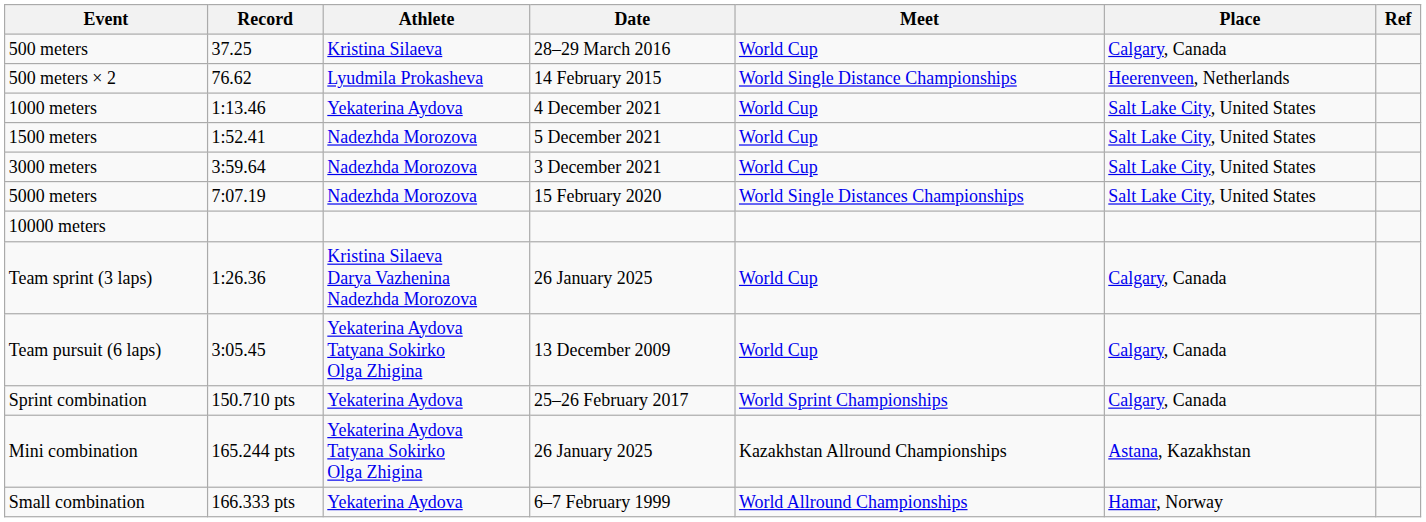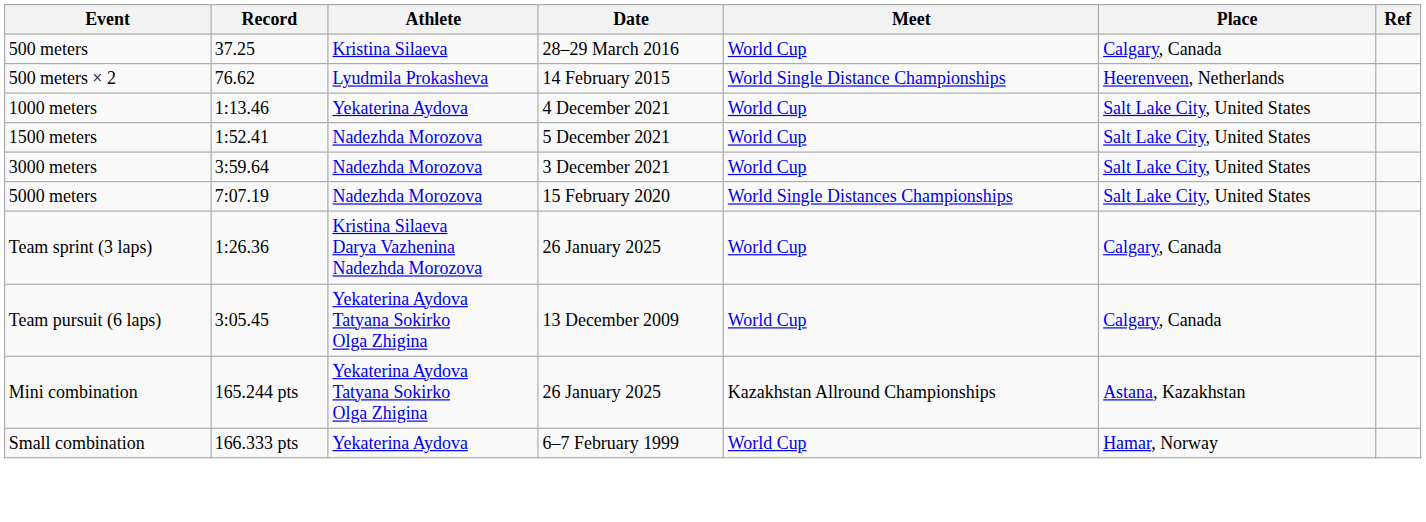- row: 10000 meters
- row: Sprint combination | 150.710 pts | Yekaterina Aydova | 25–26 February 2017 | World Sprint Championships | Calgary, Canada
Small combination | Meet: World Allround Championships -> World Cup
